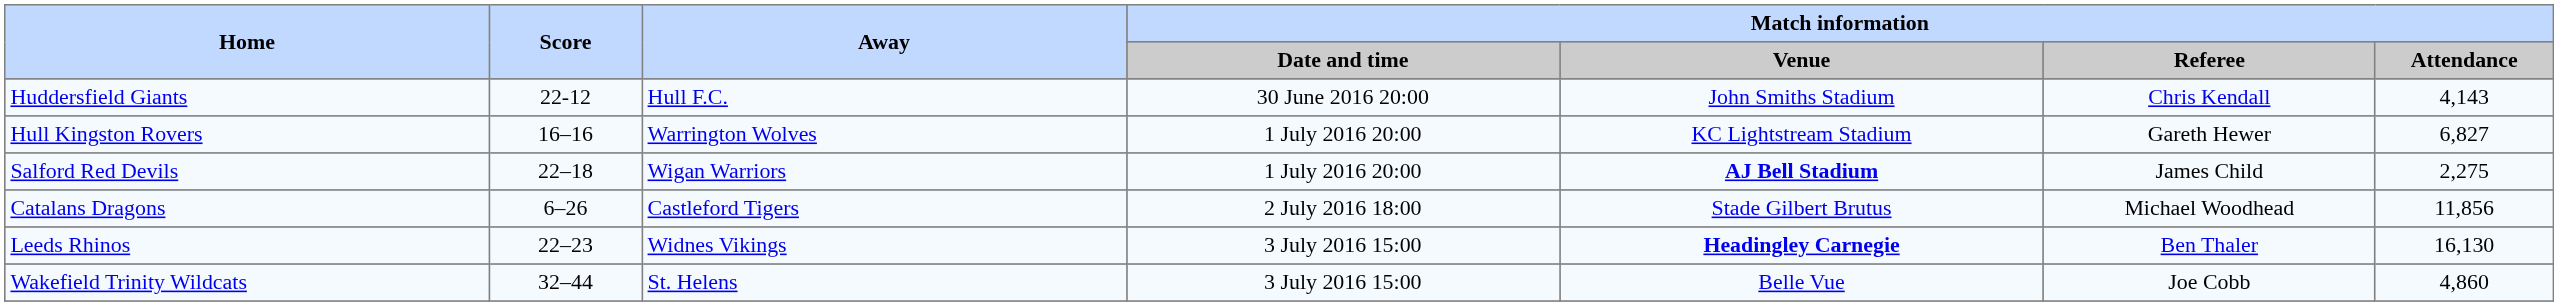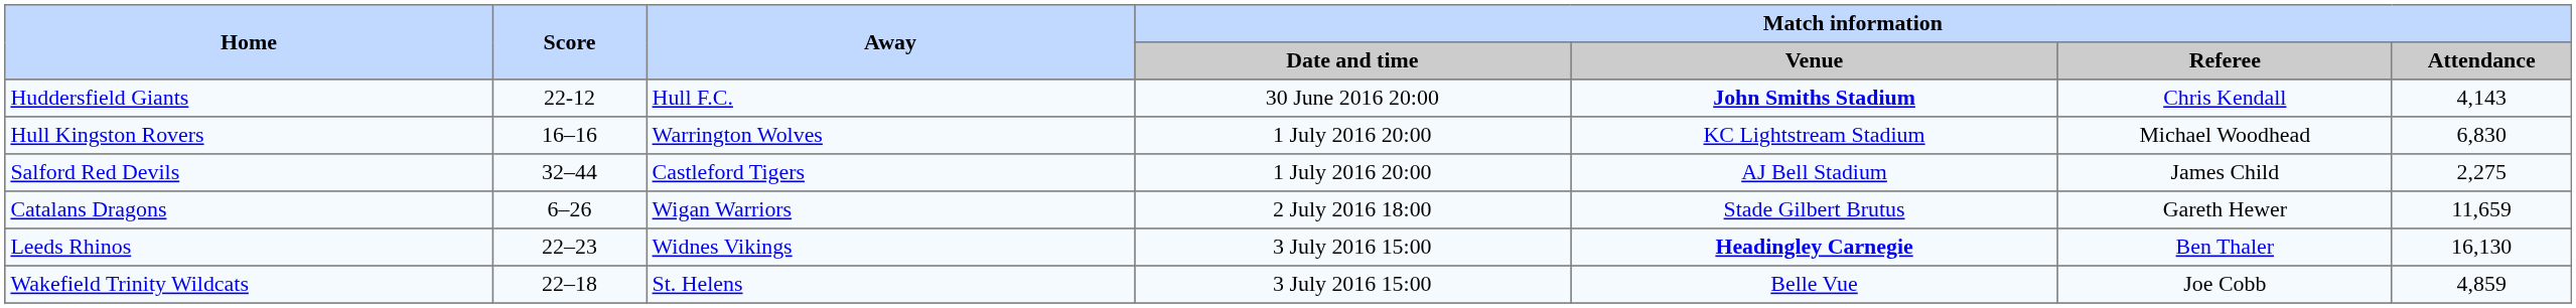Huddersfield Giants | Match information / Venue: normal -> bold
Hull Kingston Rovers | Match information / Referee: Gareth Hewer -> Michael Woodhead
Hull Kingston Rovers | Match information / Attendance: 6,827 -> 6,830
Salford Red Devils | Score: 22–18 -> 32–44
Salford Red Devils | Away: Wigan Warriors -> Castleford Tigers
Salford Red Devils | Match information / Venue: bold -> normal
Catalans Dragons | Away: Castleford Tigers -> Wigan Warriors
Catalans Dragons | Match information / Referee: Michael Woodhead -> Gareth Hewer
Catalans Dragons | Match information / Attendance: 11,856 -> 11,659
Wakefield Trinity Wildcats | Score: 32–44 -> 22–18
Wakefield Trinity Wildcats | Match information / Attendance: 4,860 -> 4,859
